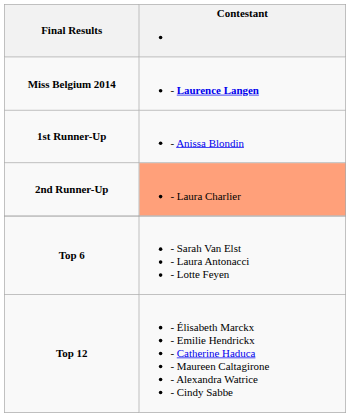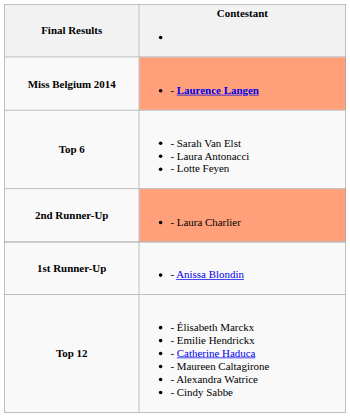Miss Belgium 2014 | Contestant: no background -> lightsalmon background
rows swapped: 1st Runner-Up <-> Top 6
